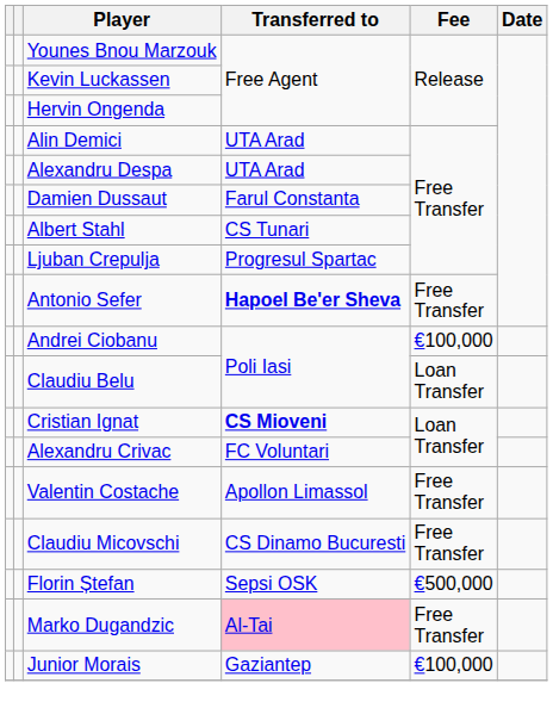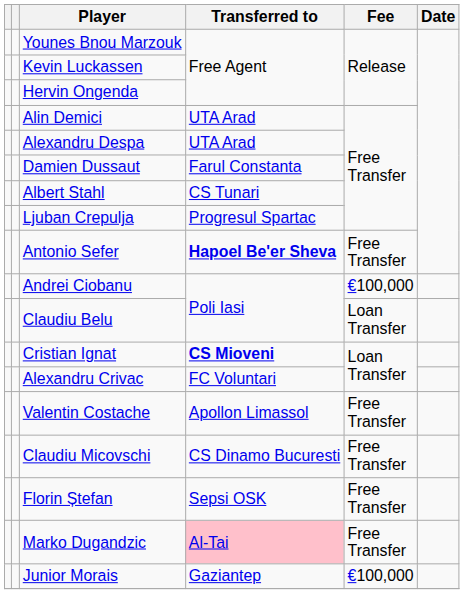Florin Ștefan | Fee: €500,000 -> Free Transfer
